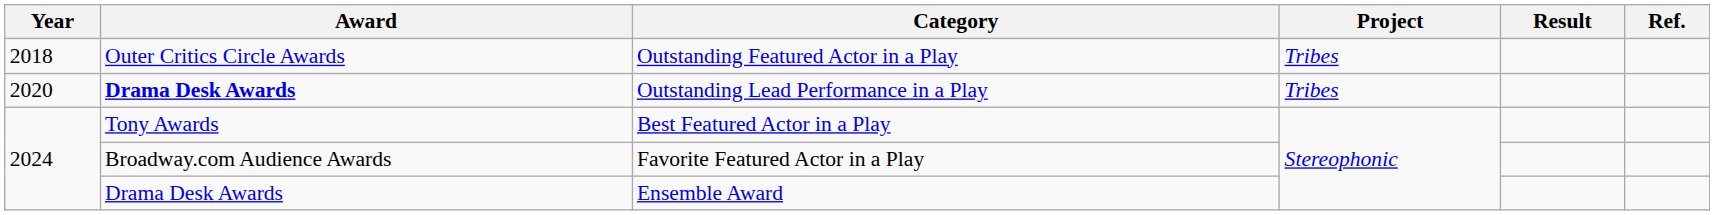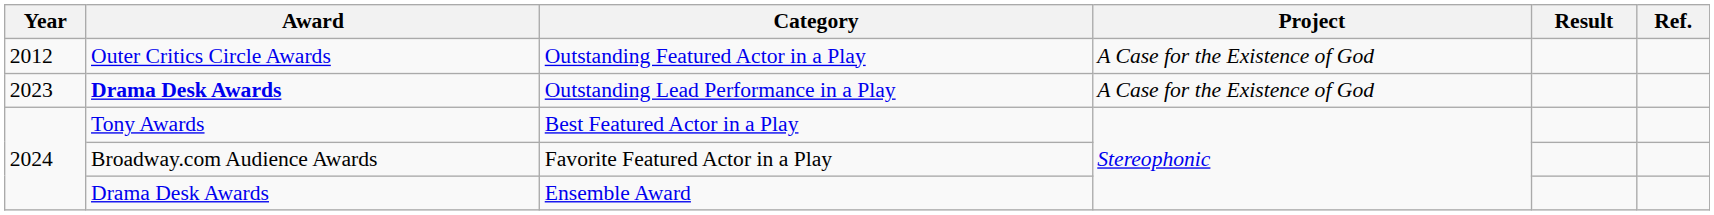Outstanding Featured Actor in a Play | Year: 2018 -> 2012
Outstanding Featured Actor in a Play | Project: Tribes -> A Case for the Existence of God
Outstanding Lead Performance in a Play | Year: 2020 -> 2023
Outstanding Lead Performance in a Play | Project: Tribes -> A Case for the Existence of God
